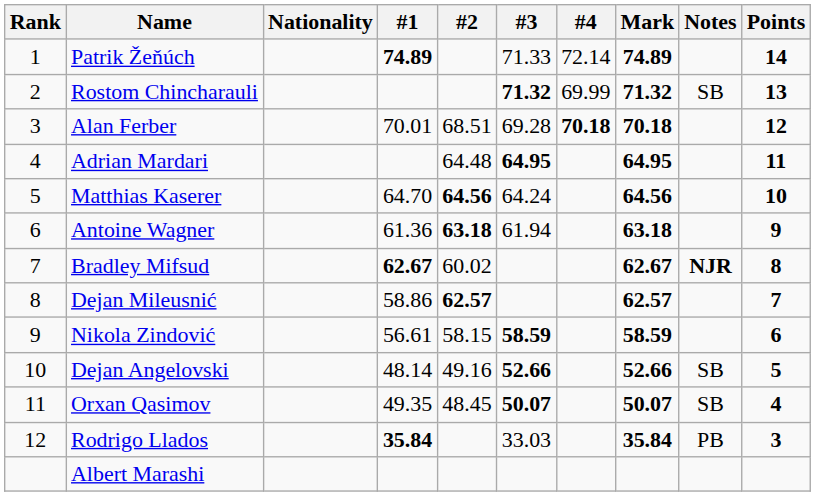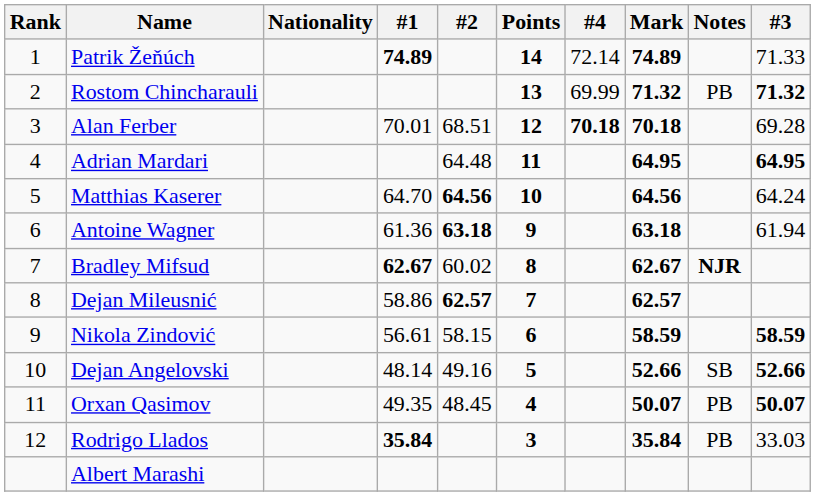columns swapped: #3 <-> Points
Rostom Chincharauli | Notes: SB -> PB
Orxan Qasimov | Notes: SB -> PB
